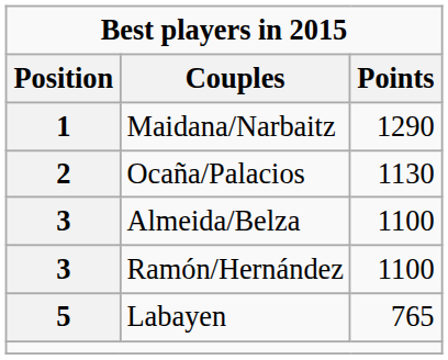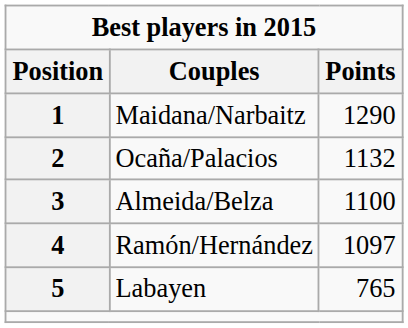Ocaña/Palacios | Points: 1130 -> 1132
Ramón/Hernández | Position: 3 -> 4
Ramón/Hernández | Points: 1100 -> 1097
